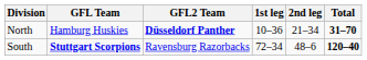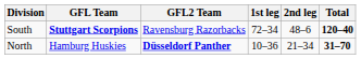rows swapped: North <-> South
